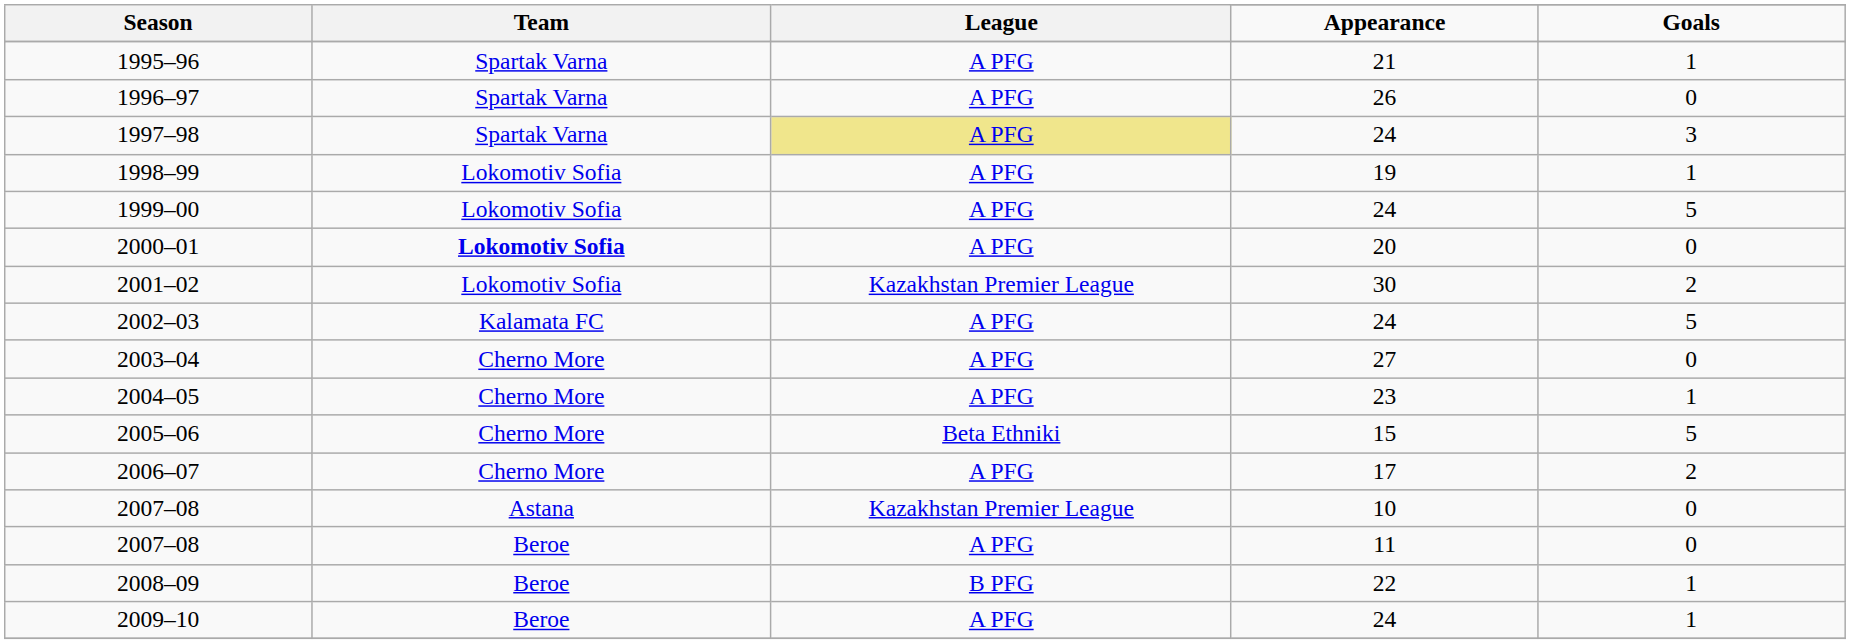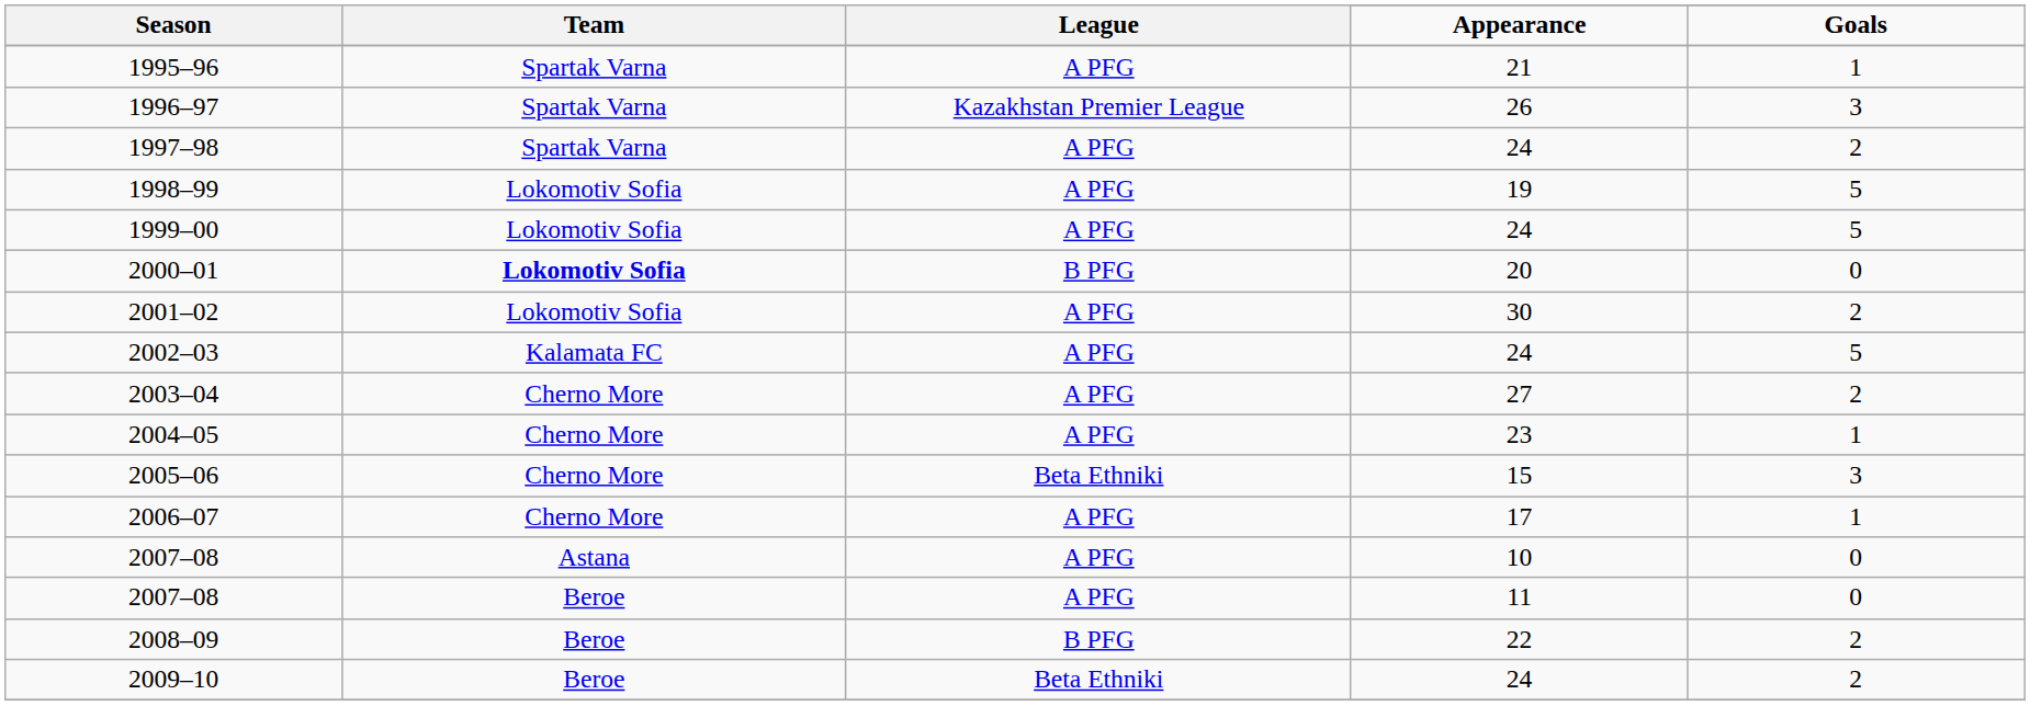1996–97 | League: A PFG -> Kazakhstan Premier League
1996–97 | column 5: 0 -> 3
1997–98 | League: khaki background -> no background
1997–98 | column 5: 3 -> 2
1998–99 | column 5: 1 -> 5
2000–01 | League: A PFG -> B PFG
2001–02 | League: Kazakhstan Premier League -> A PFG
2003–04 | column 5: 0 -> 2
2005–06 | column 5: 5 -> 3
2006–07 | column 5: 2 -> 1
2007–08 / 10 | League: Kazakhstan Premier League -> A PFG
2008–09 | column 5: 1 -> 2
2009–10 | League: A PFG -> Beta Ethniki
2009–10 | column 5: 1 -> 2
